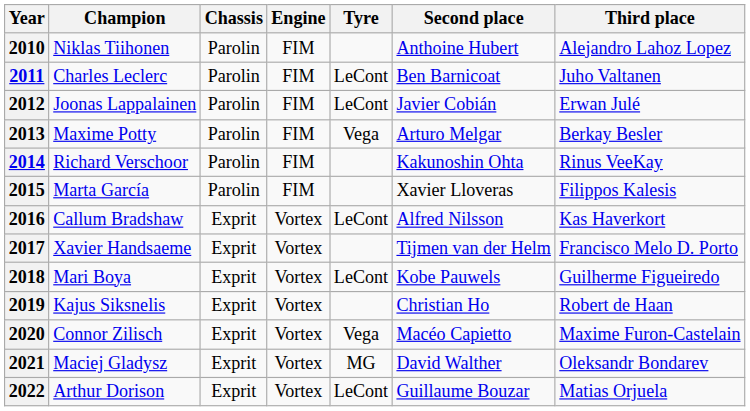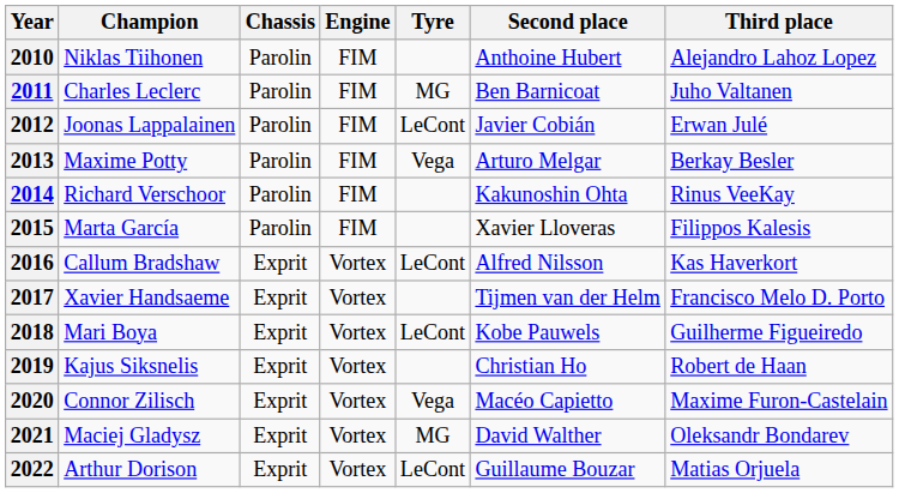2011 | Tyre: LeCont -> MG
